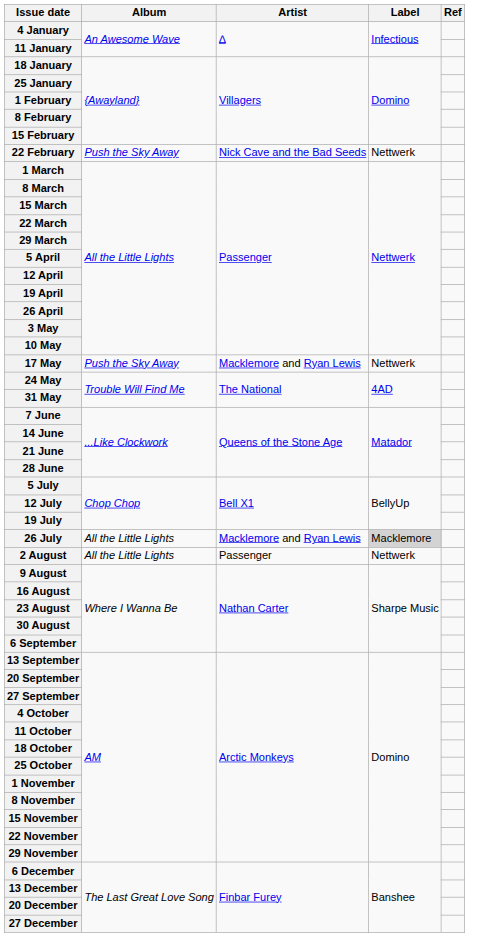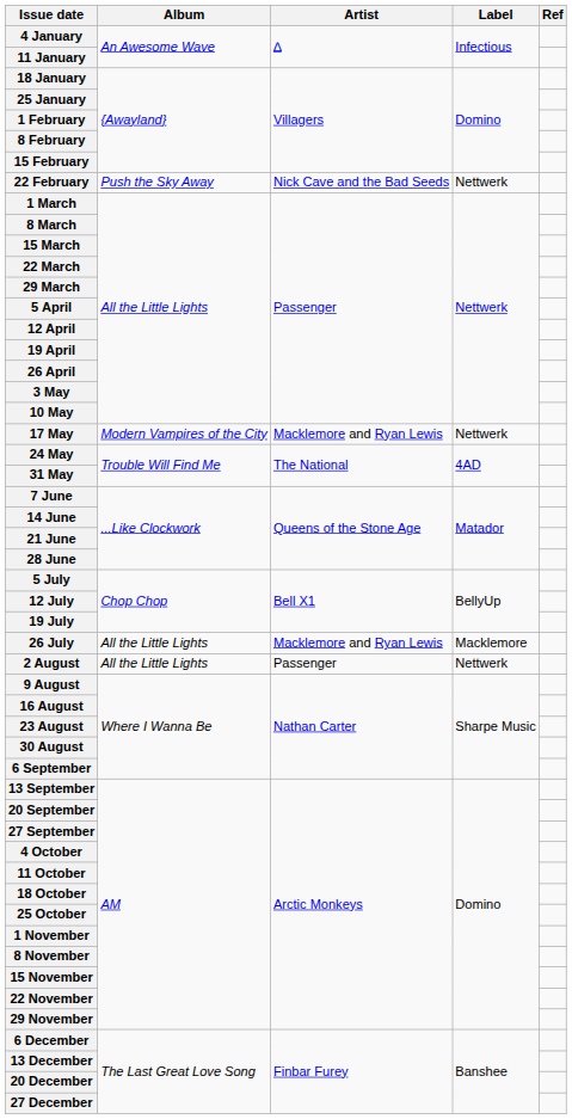17 May | Album: Push the Sky Away -> Modern Vampires of the City
26 July | Label: lightgrey background -> no background
